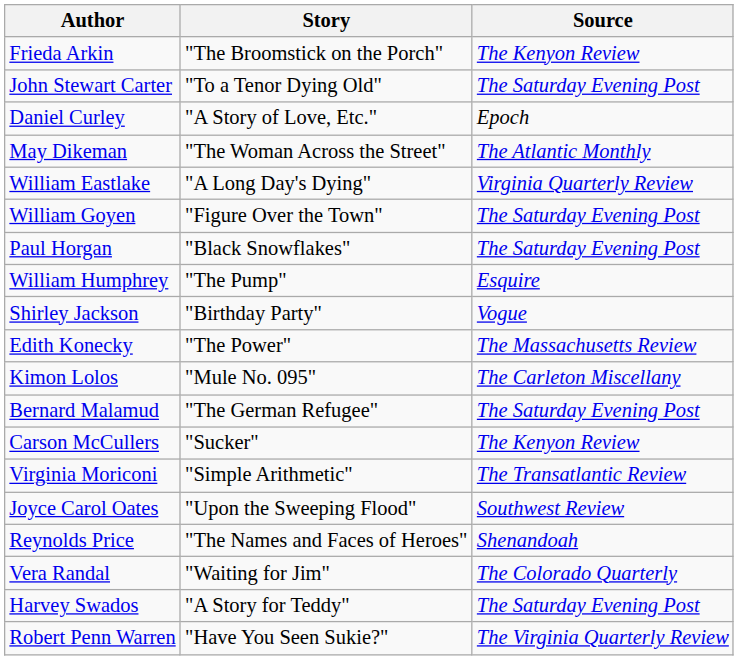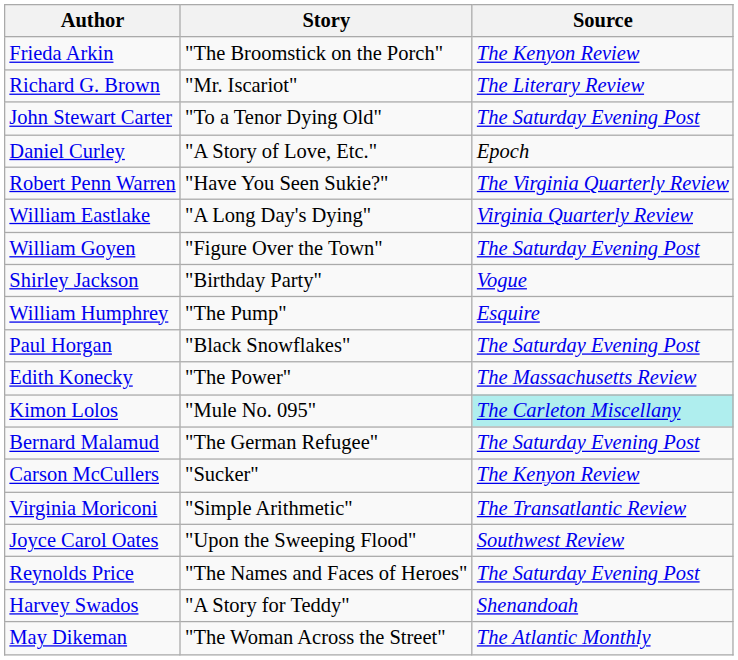+ row: Richard G. Brown | "Mr. Iscariot" | The Literary Review
rows swapped: May Dikeman <-> Robert Penn Warren
rows swapped: Paul Horgan <-> Shirley Jackson
Kimon Lolos | Source: no background -> paleturquoise background
Reynolds Price | Source: Shenandoah -> The Saturday Evening Post
- row: Vera Randal | "Waiting for Jim" | The Colorado Quarterly
Harvey Swados | Source: The Saturday Evening Post -> Shenandoah
